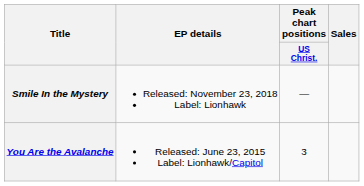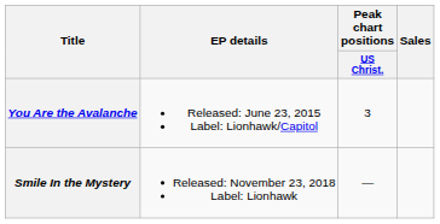rows swapped: You Are the Avalanche <-> Smile In the Mystery
